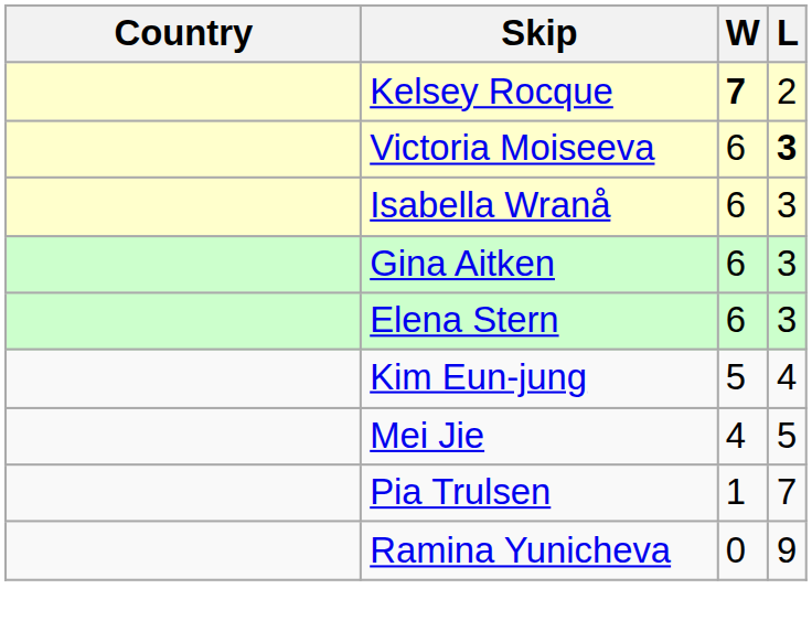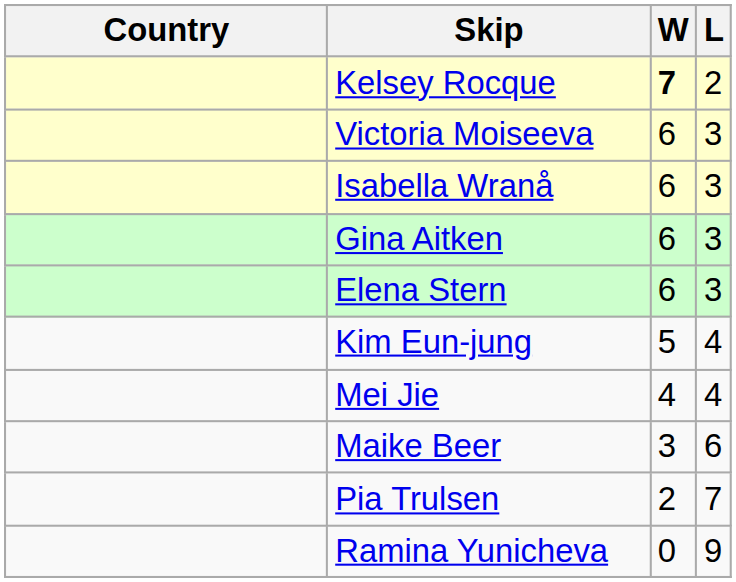Victoria Moiseeva | L: bold -> normal
Mei Jie | L: 5 -> 4
+ row: Maike Beer | 3 | 6
Pia Trulsen | W: 1 -> 2
